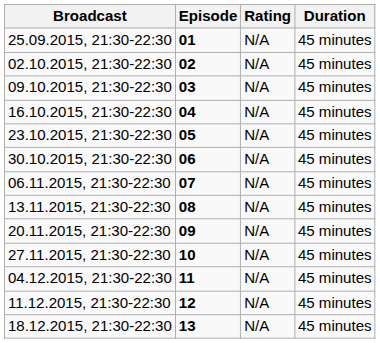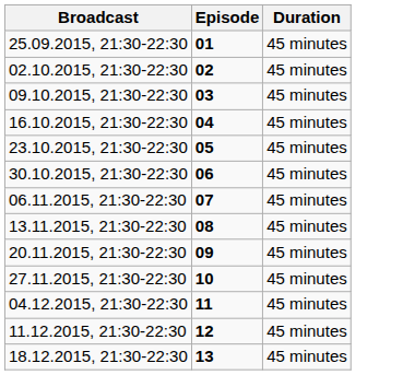- column: Rating | N/A | N/A | N/A | N/A | N/A | N/A | N/A | N/A | N/A | N/A | N/A | N/A | N/A
